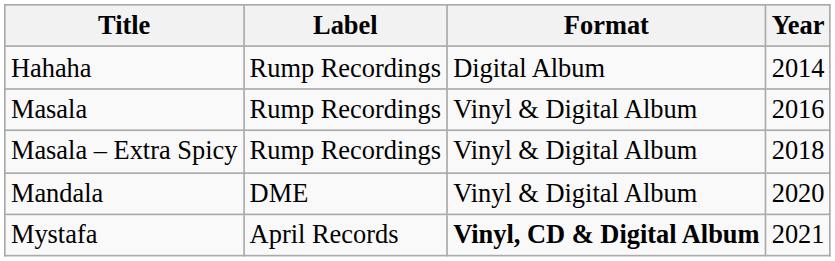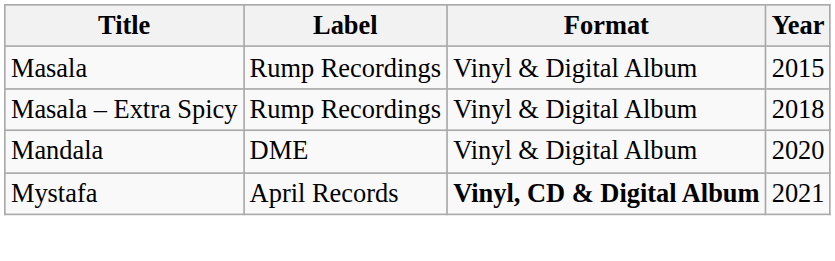- row: Hahaha | Rump Recordings | Digital Album | 2014
Masala | Year: 2016 -> 2015
